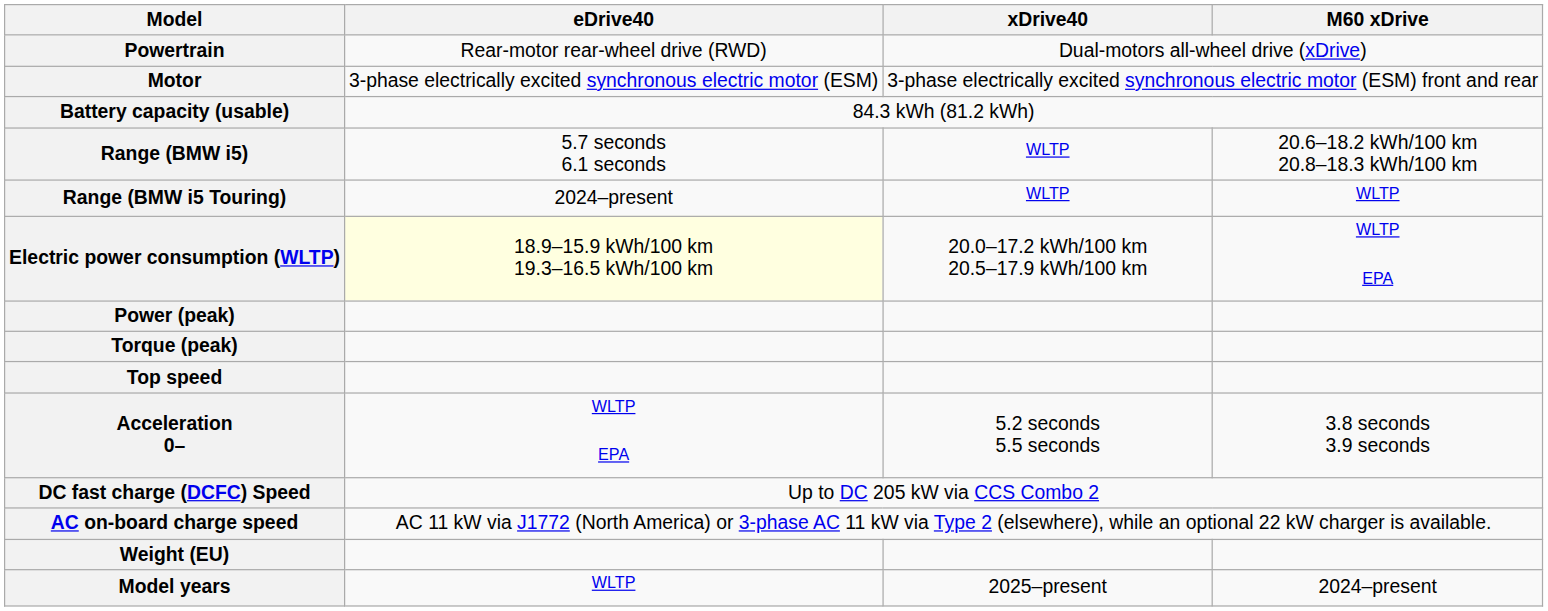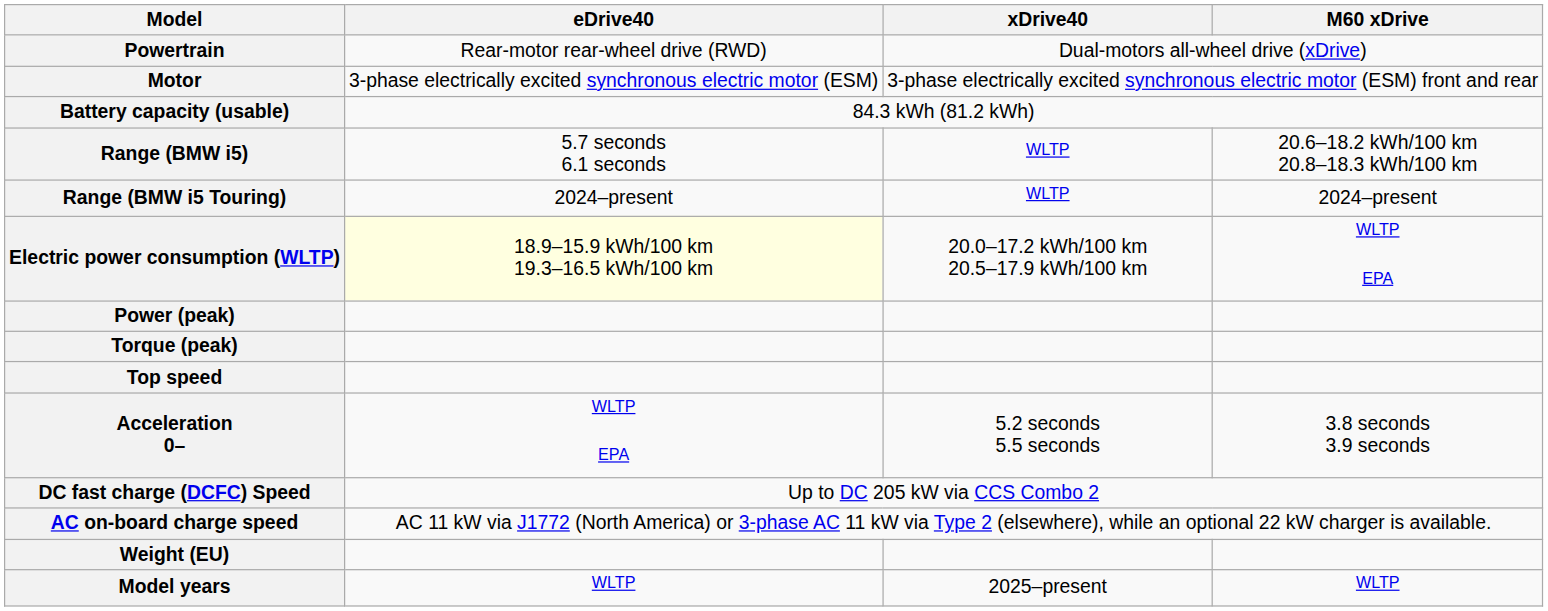Range (BMW i5 Touring) | M60 xDrive: WLTP -> 2024–present
Model years | M60 xDrive: 2024–present -> WLTP
